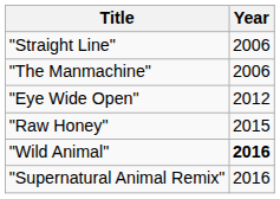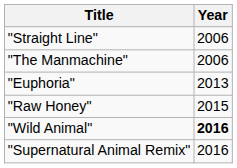- row: "Eye Wide Open" | 2012
+ row: "Euphoria" | 2013
